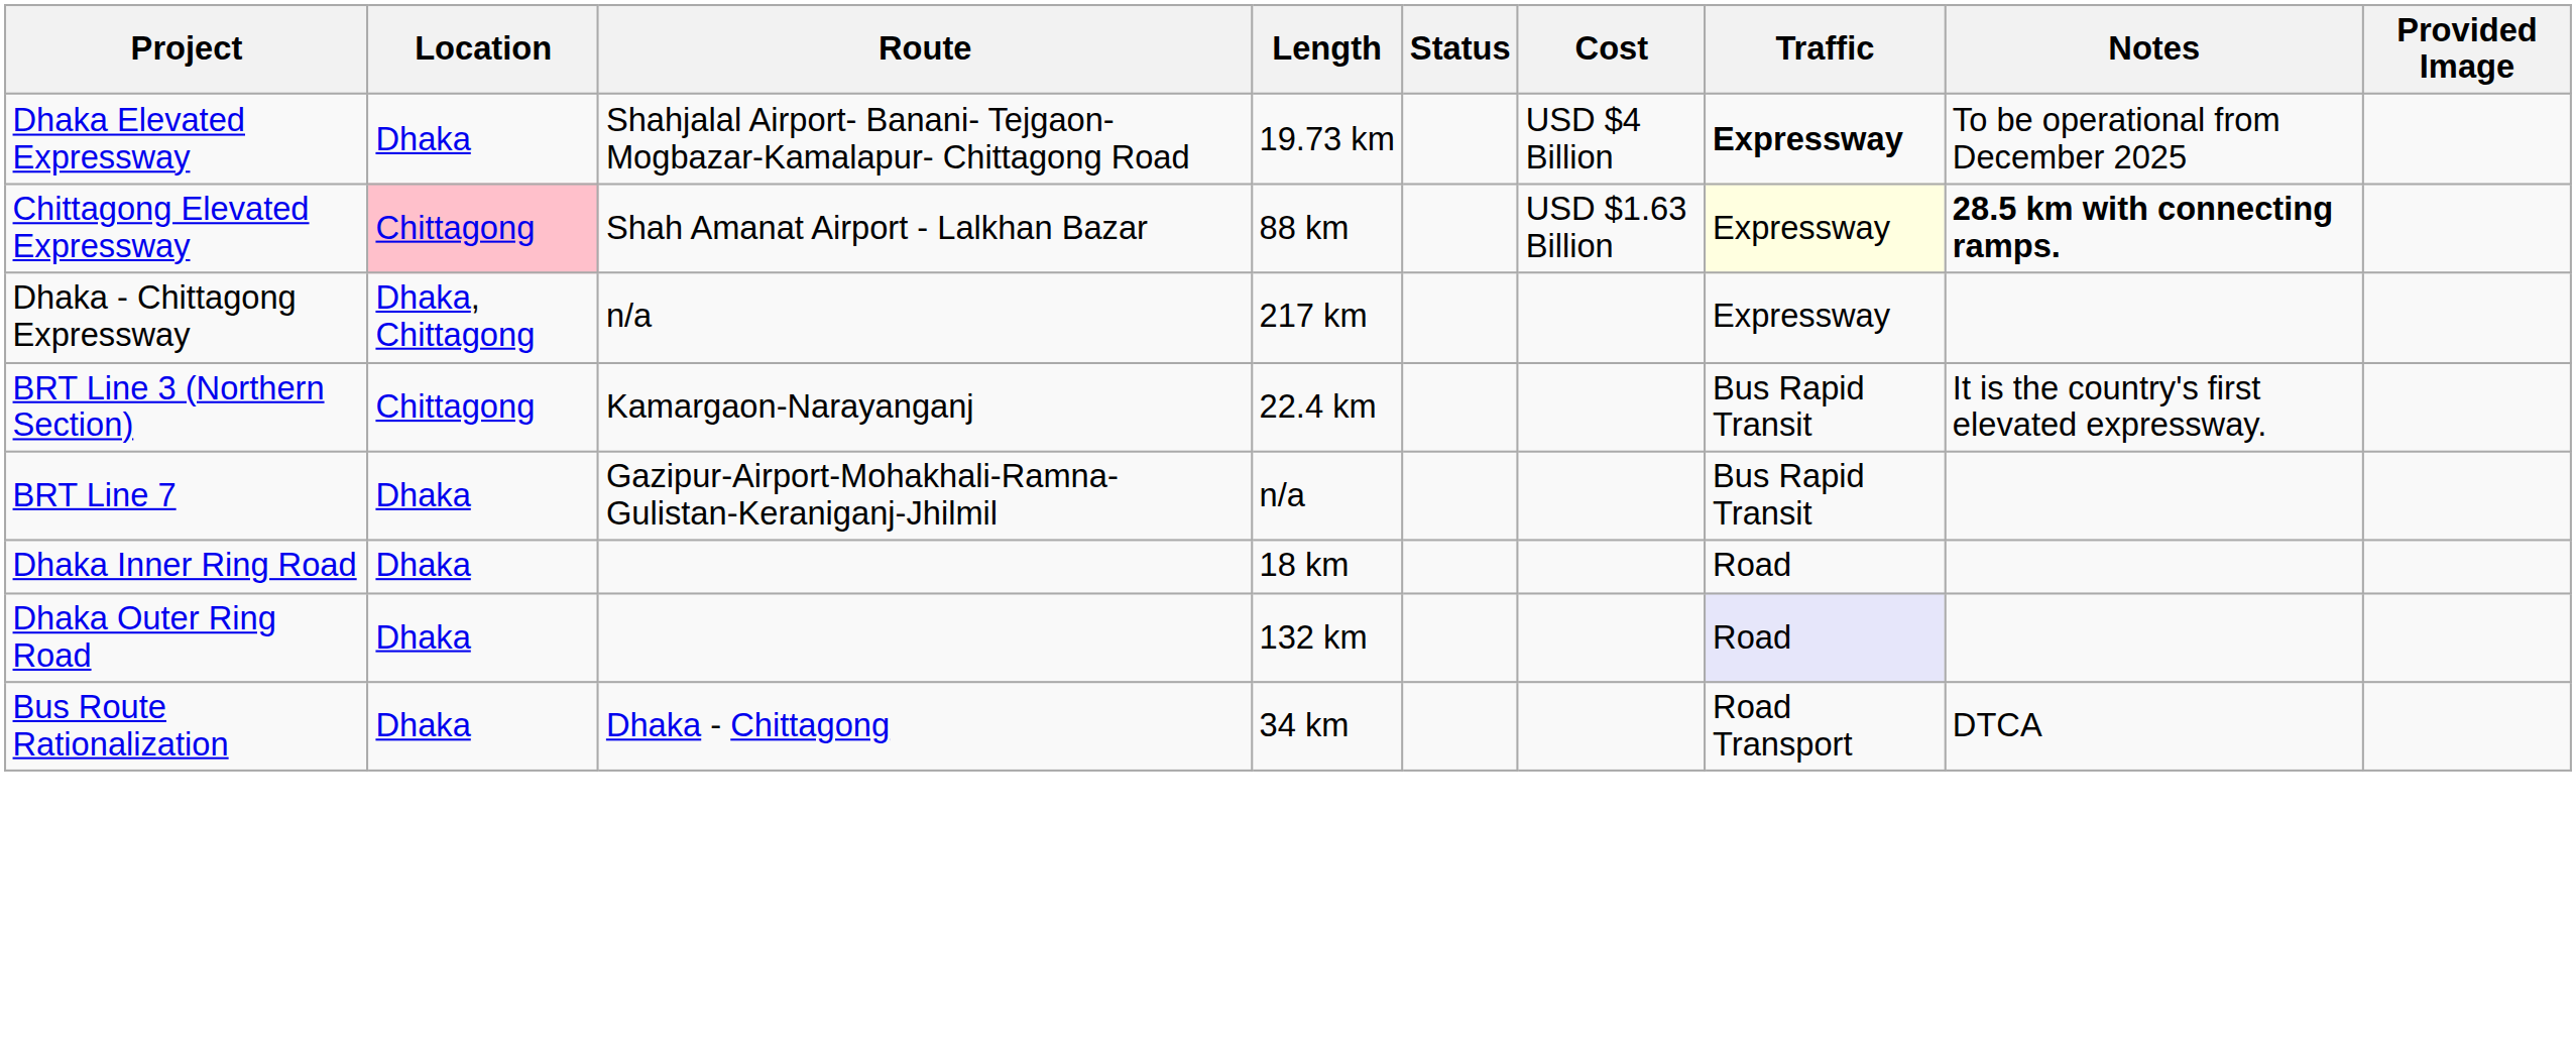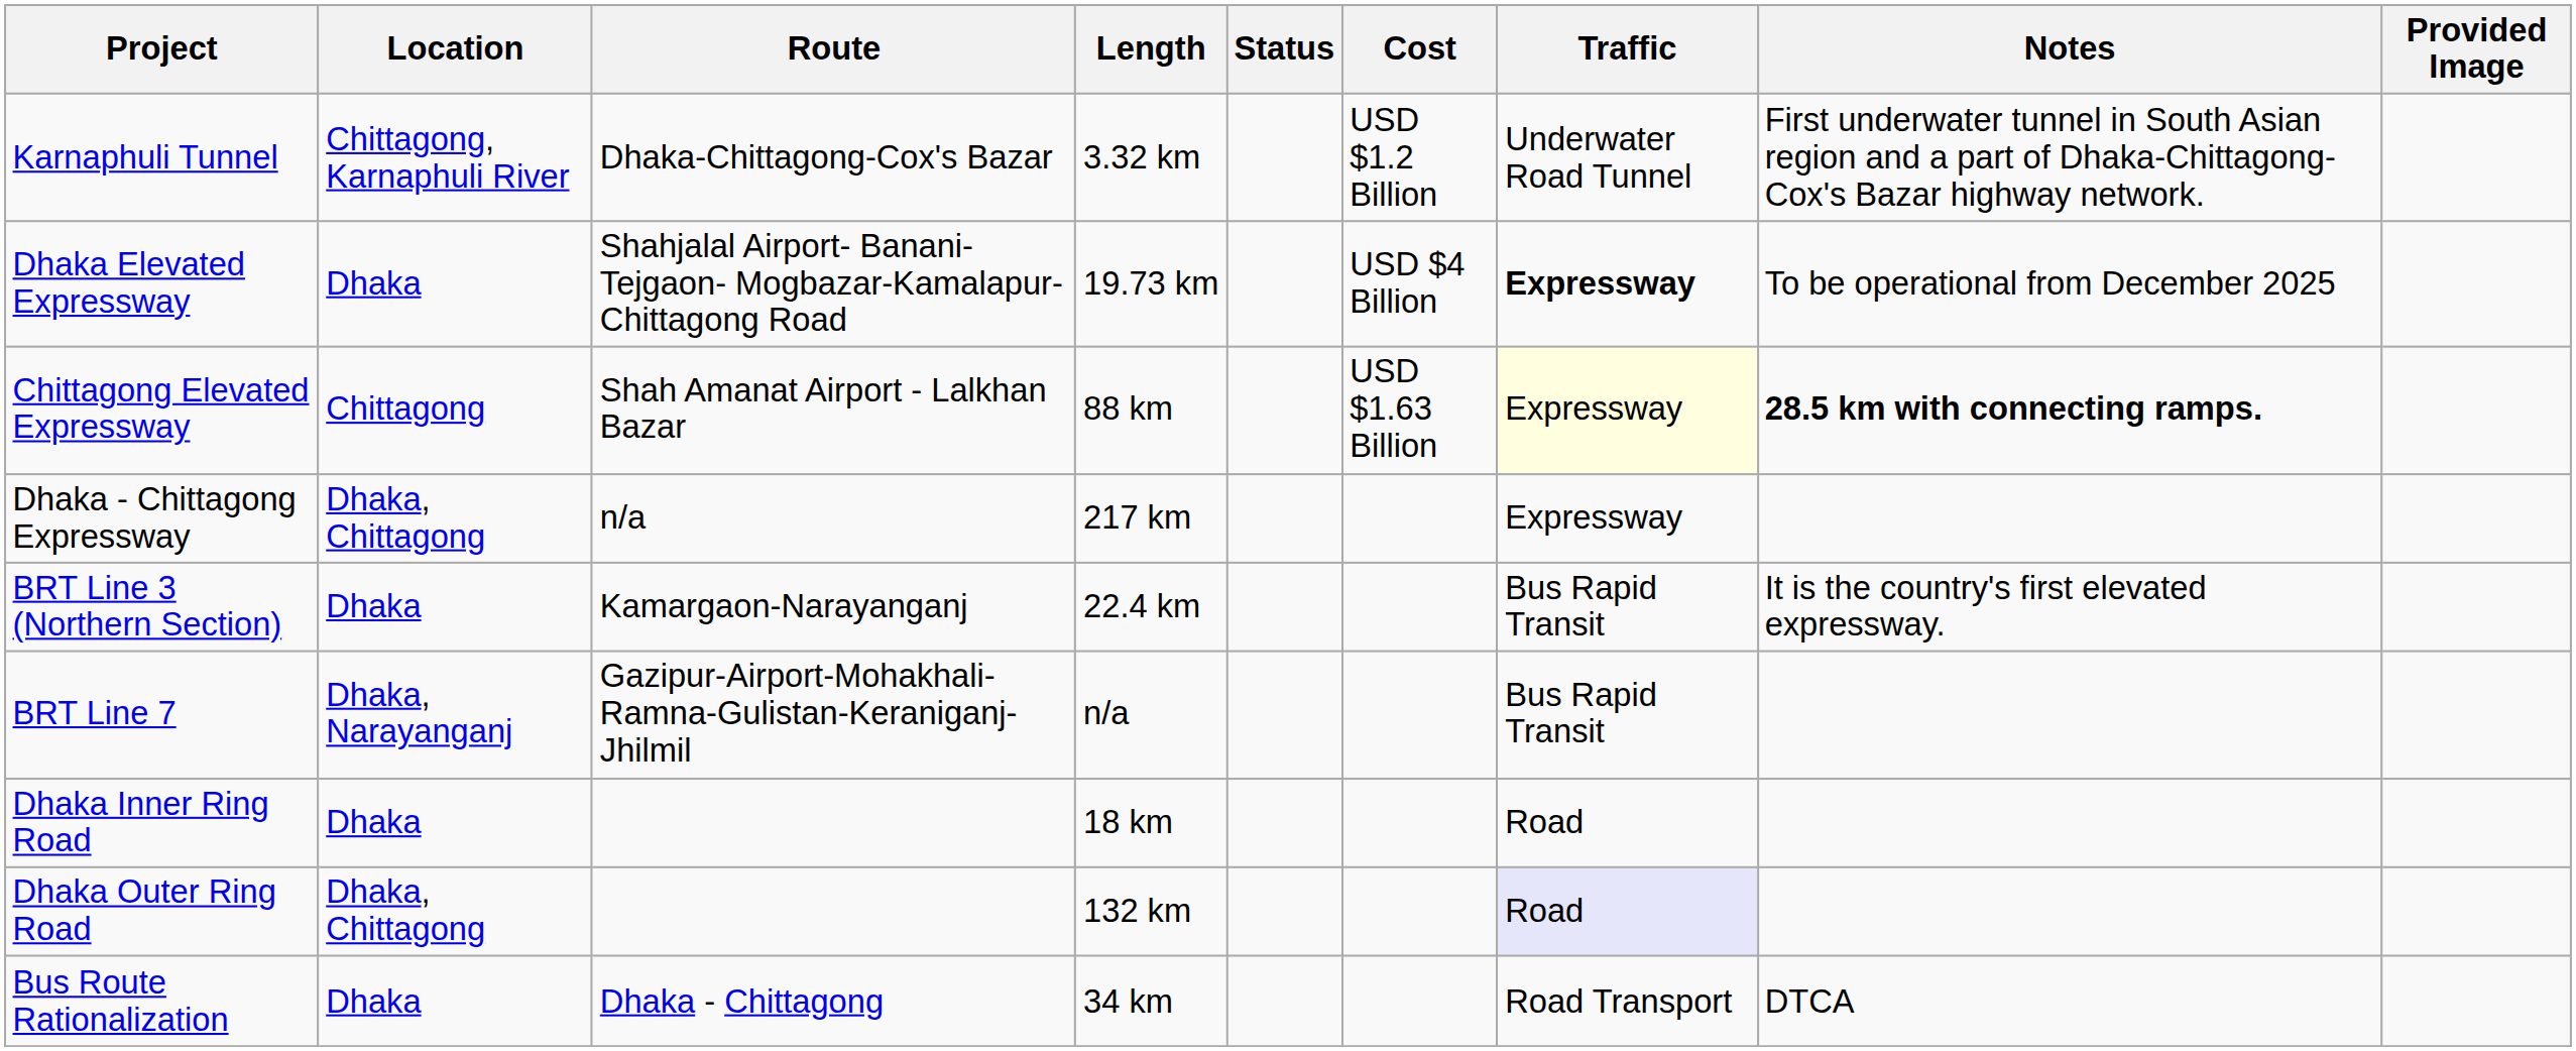+ row: Karnaphuli Tunnel | Chittagong, Karnaphuli River | Dhaka-Chittagong-Cox's Bazar | 3.32 km | USD $1.2 Billion | Underwater Road Tunnel | First underwater tunnel in South Asian region and a part of Dhaka-Chittagong-Cox's Bazar highway network.
Chittagong Elevated Expressway | Location: pink background -> no background
BRT Line 3 (Northern Section) | Location: Chittagong -> Dhaka
BRT Line 7 | Location: Dhaka -> Dhaka, Narayanganj
Dhaka Outer Ring Road | Location: Dhaka -> Dhaka, Chittagong
